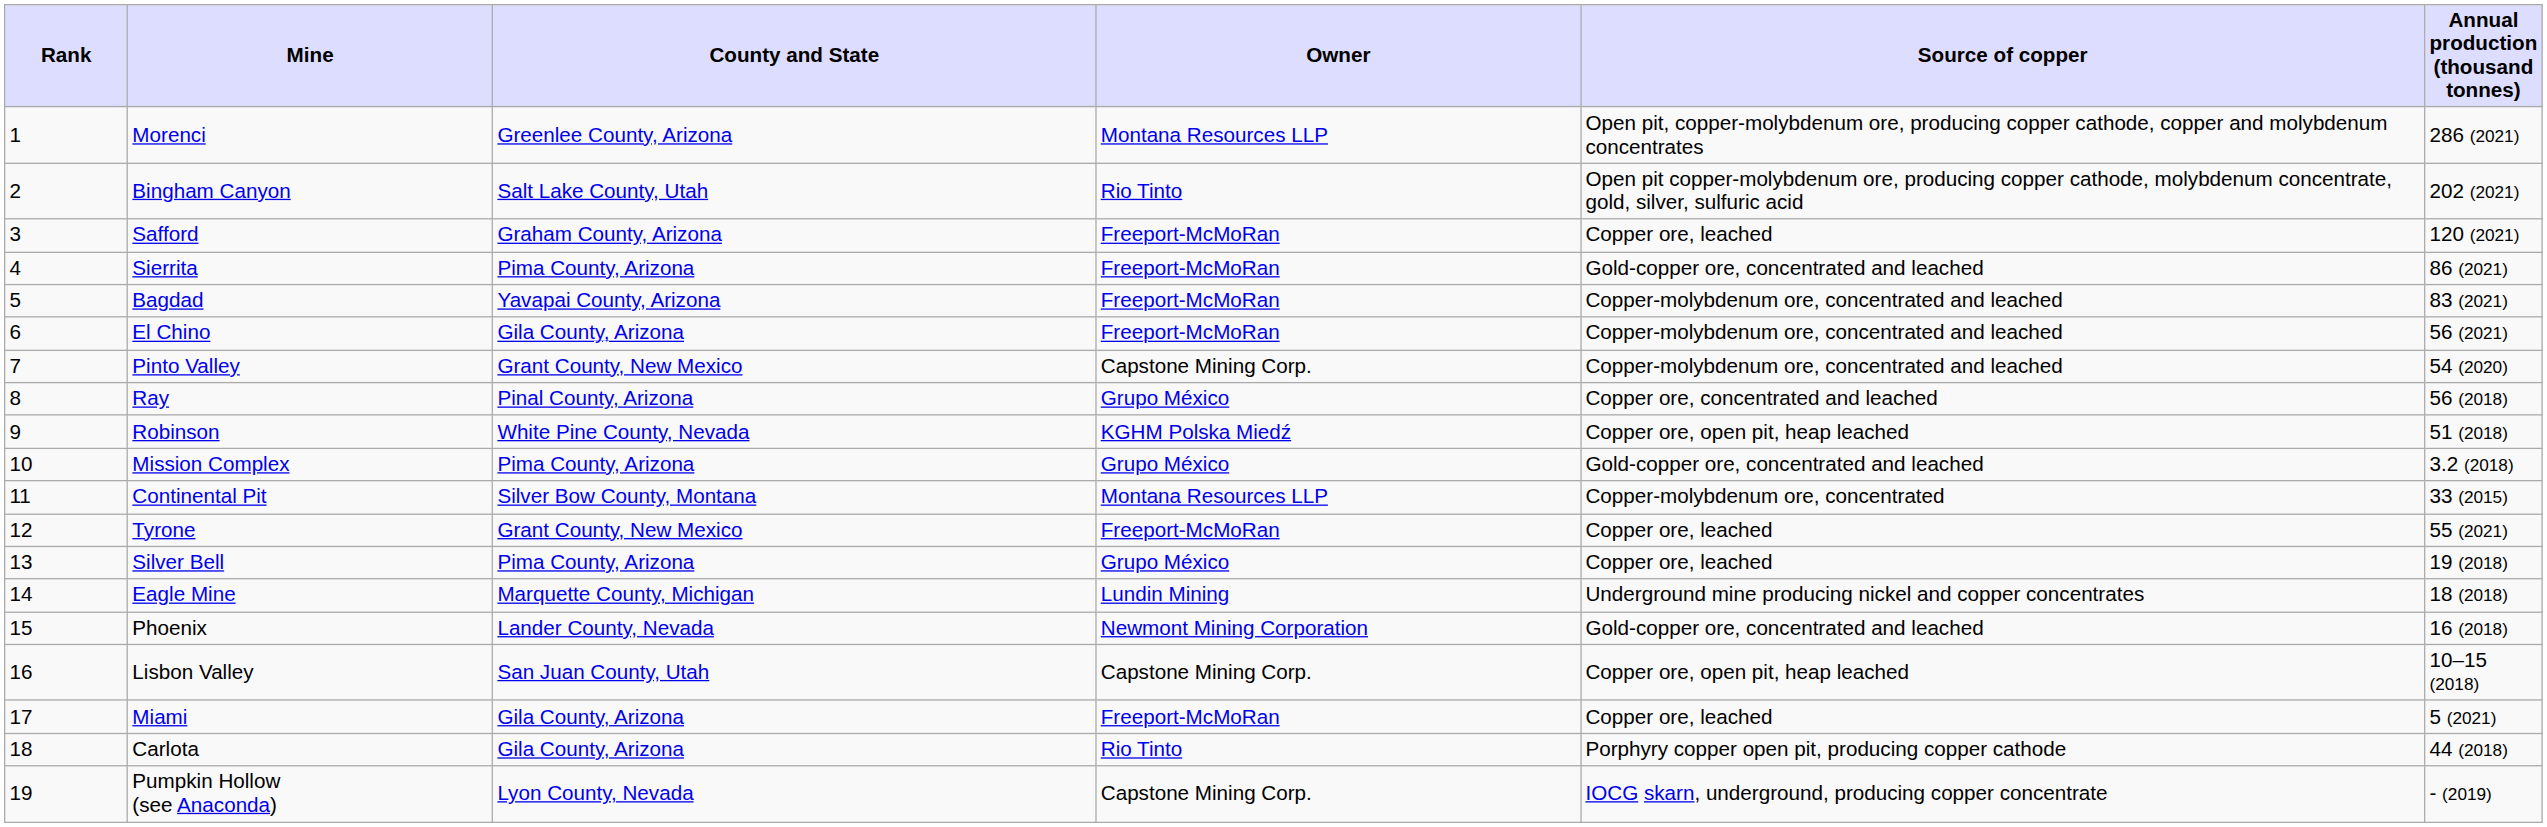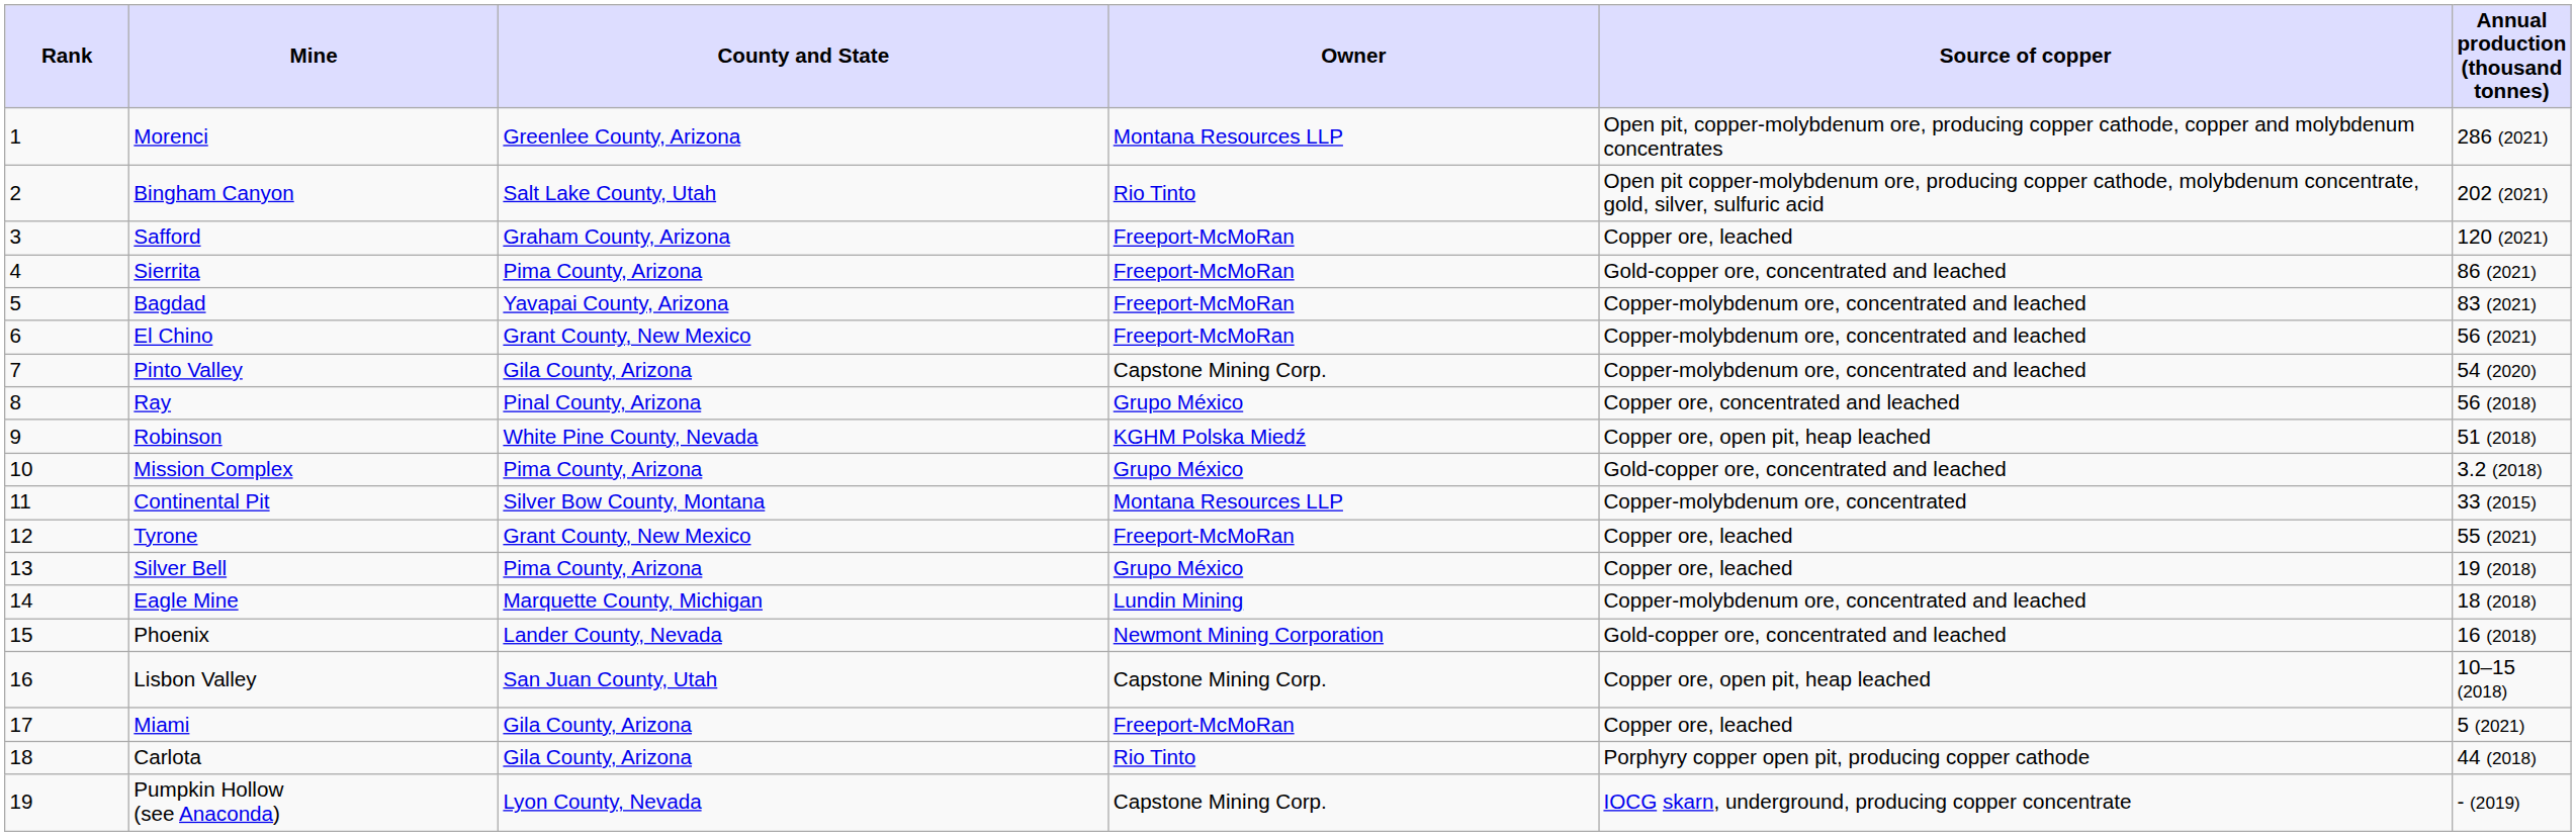El Chino | County and State: Gila County, Arizona -> Grant County, New Mexico
Pinto Valley | County and State: Grant County, New Mexico -> Gila County, Arizona
Eagle Mine | Source of copper: Underground mine producing nickel and copper concentrates -> Copper-molybdenum ore, concentrated and leached
